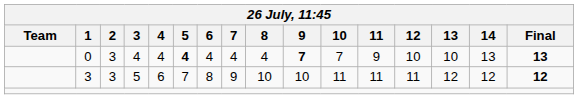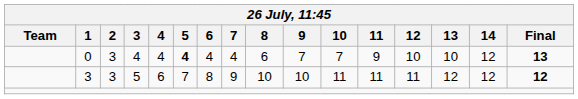0 | 8: 4 -> 6
0 | 9: bold -> normal
0 | 14: 13 -> 12
